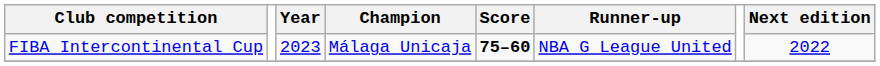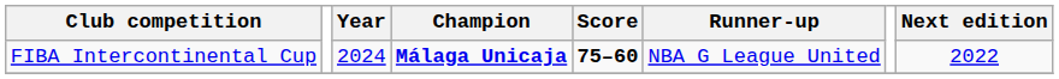FIBA Intercontinental Cup | Year: 2023 -> 2024
FIBA Intercontinental Cup | Champion: normal -> bold
